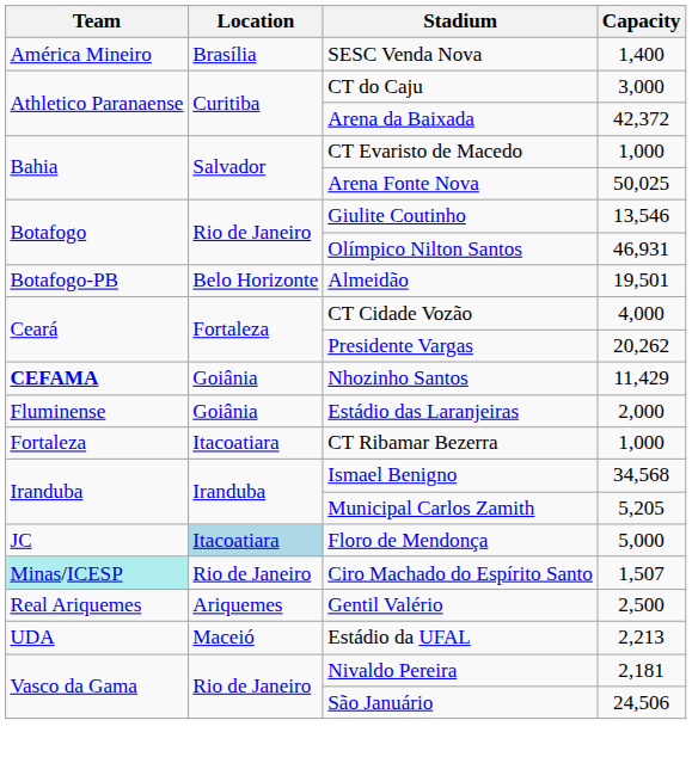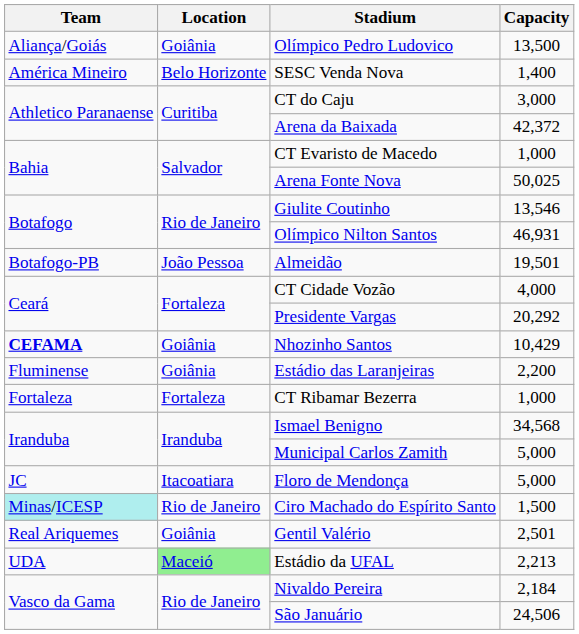+ row: Aliança/Goiás | Goiânia | Olímpico Pedro Ludovico | 13,500
SESC Venda Nova | Location: Brasília -> Belo Horizonte
Almeidão | Location: Belo Horizonte -> João Pessoa
Presidente Vargas | Capacity: 20,262 -> 20,292
Nhozinho Santos | Capacity: 11,429 -> 10,429
Estádio das Laranjeiras | Capacity: 2,000 -> 2,200
CT Ribamar Bezerra | Location: Itacoatiara -> Fortaleza
Municipal Carlos Zamith | Capacity: 5,205 -> 5,000
Floro de Mendonça | Location: lightblue background -> no background
Ciro Machado do Espírito Santo | Capacity: 1,507 -> 1,500
Gentil Valério | Location: Ariquemes -> Goiânia
Gentil Valério | Capacity: 2,500 -> 2,501
Estádio da UFAL | Location: no background -> lightgreen background
Nivaldo Pereira | Capacity: 2,181 -> 2,184
